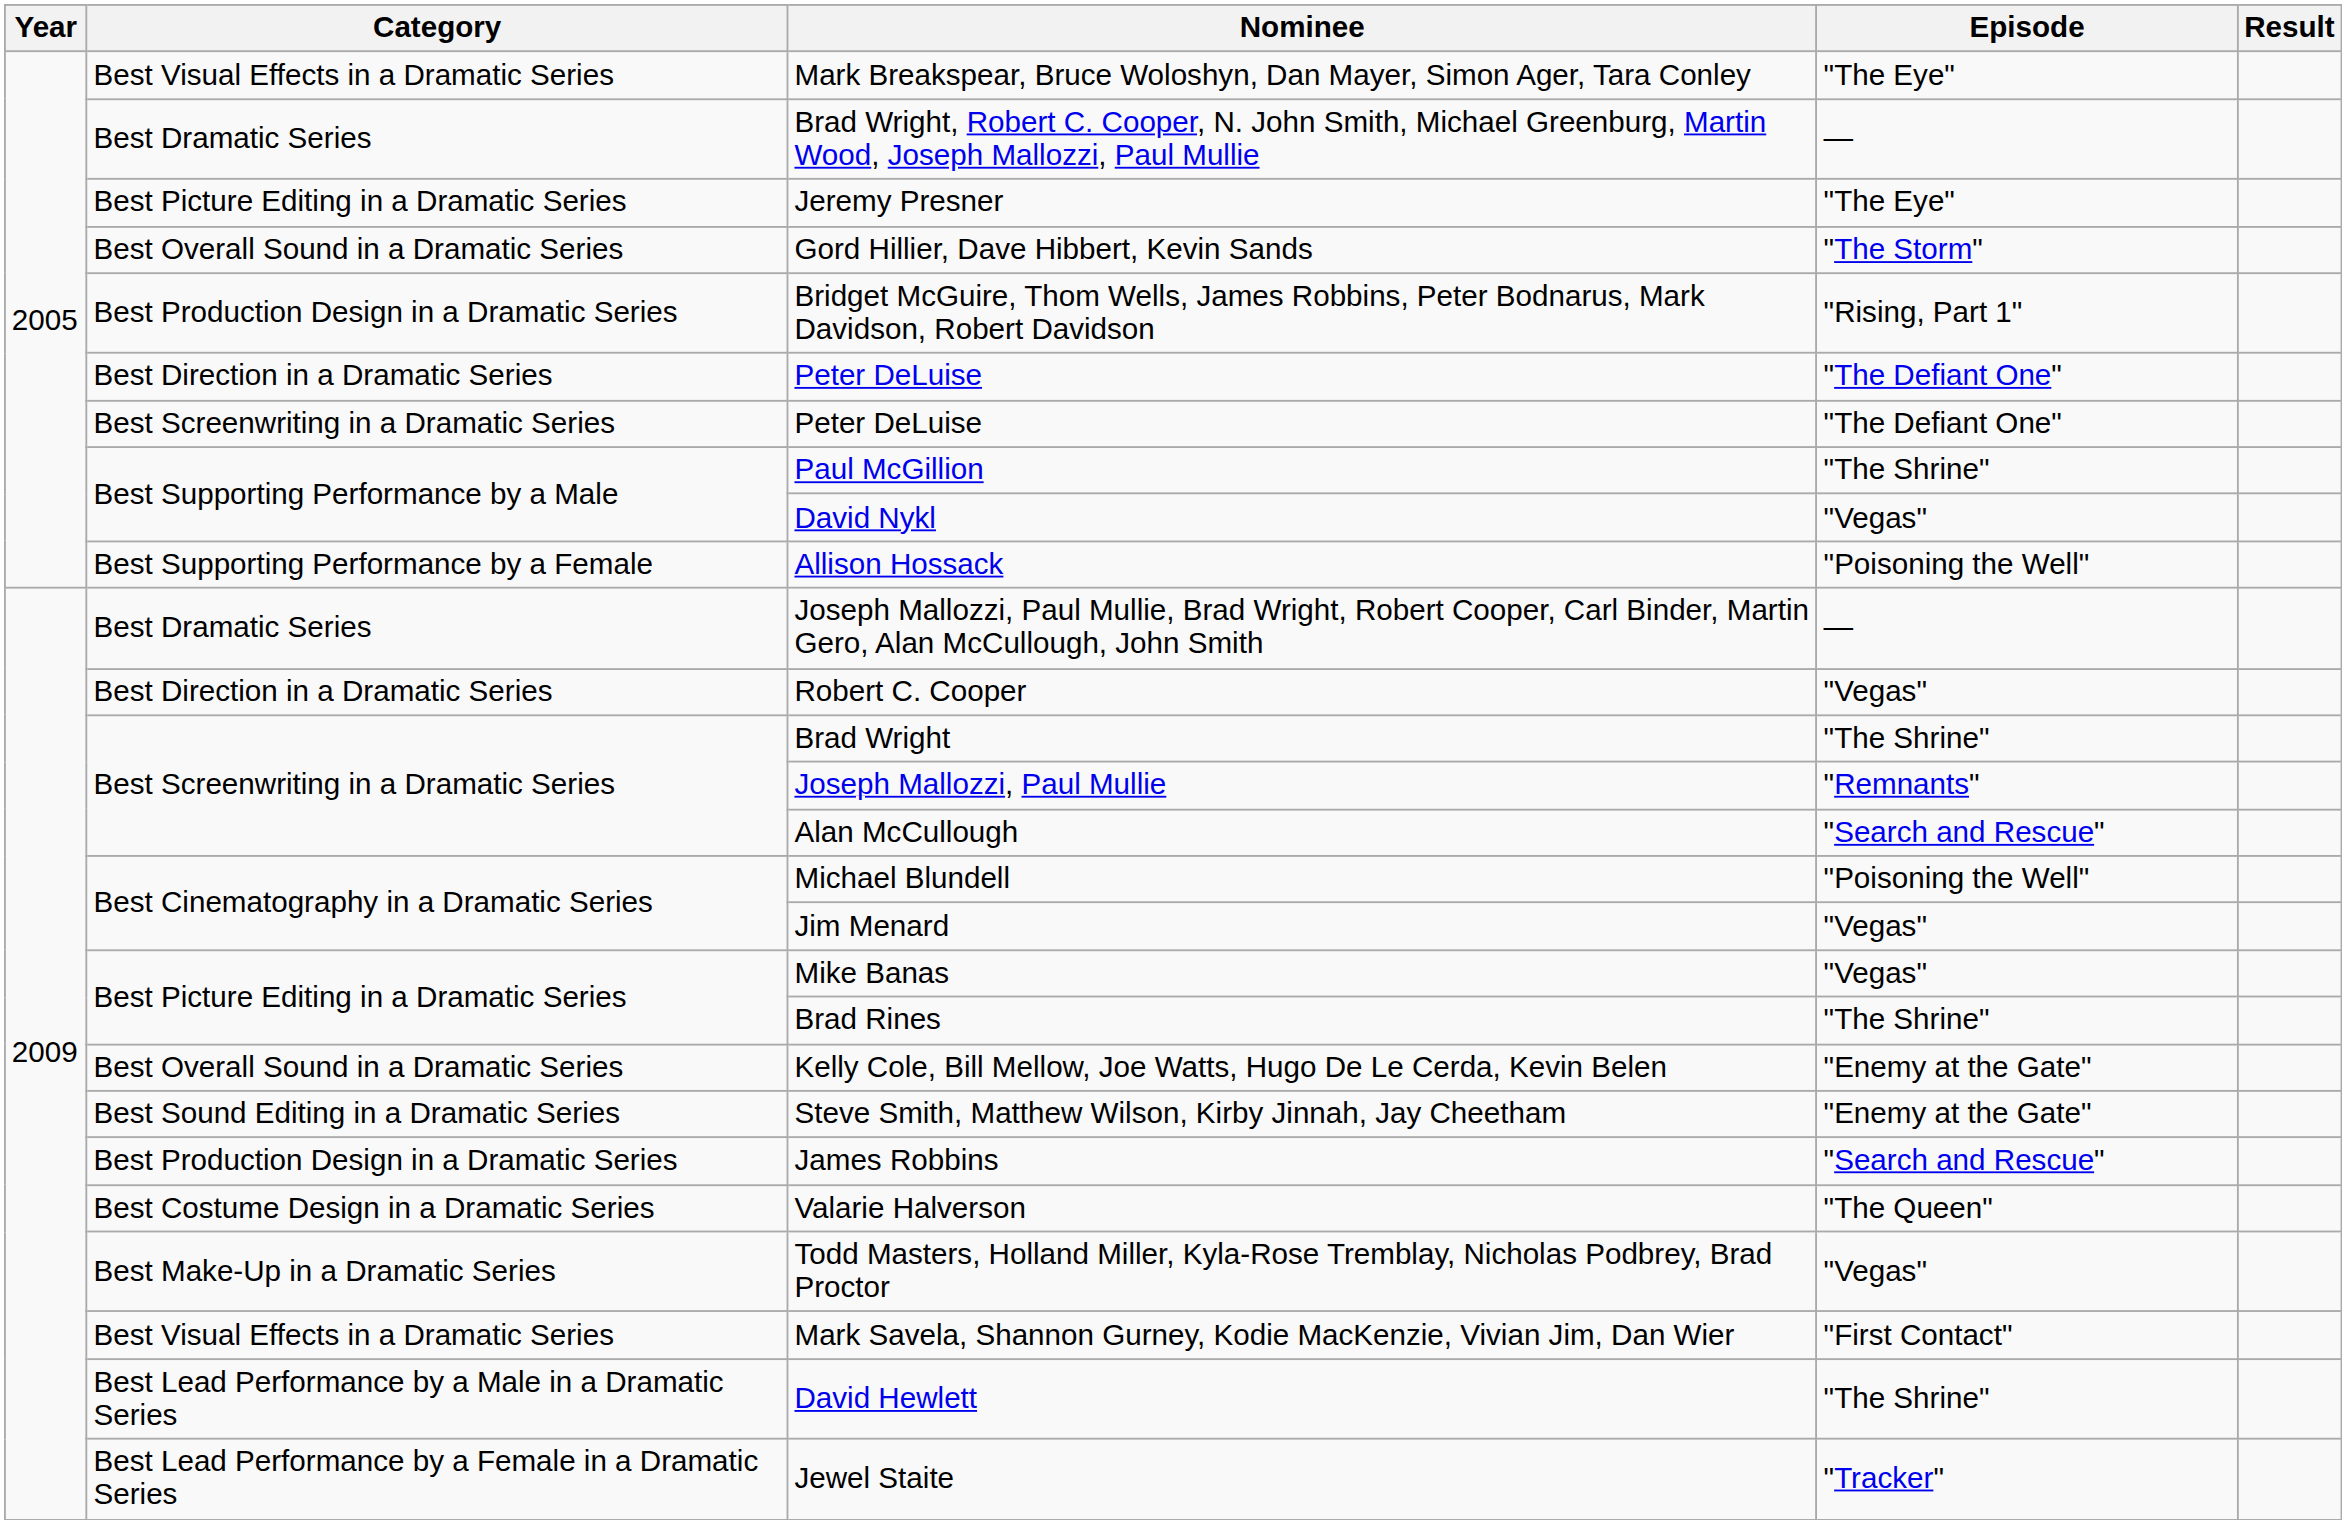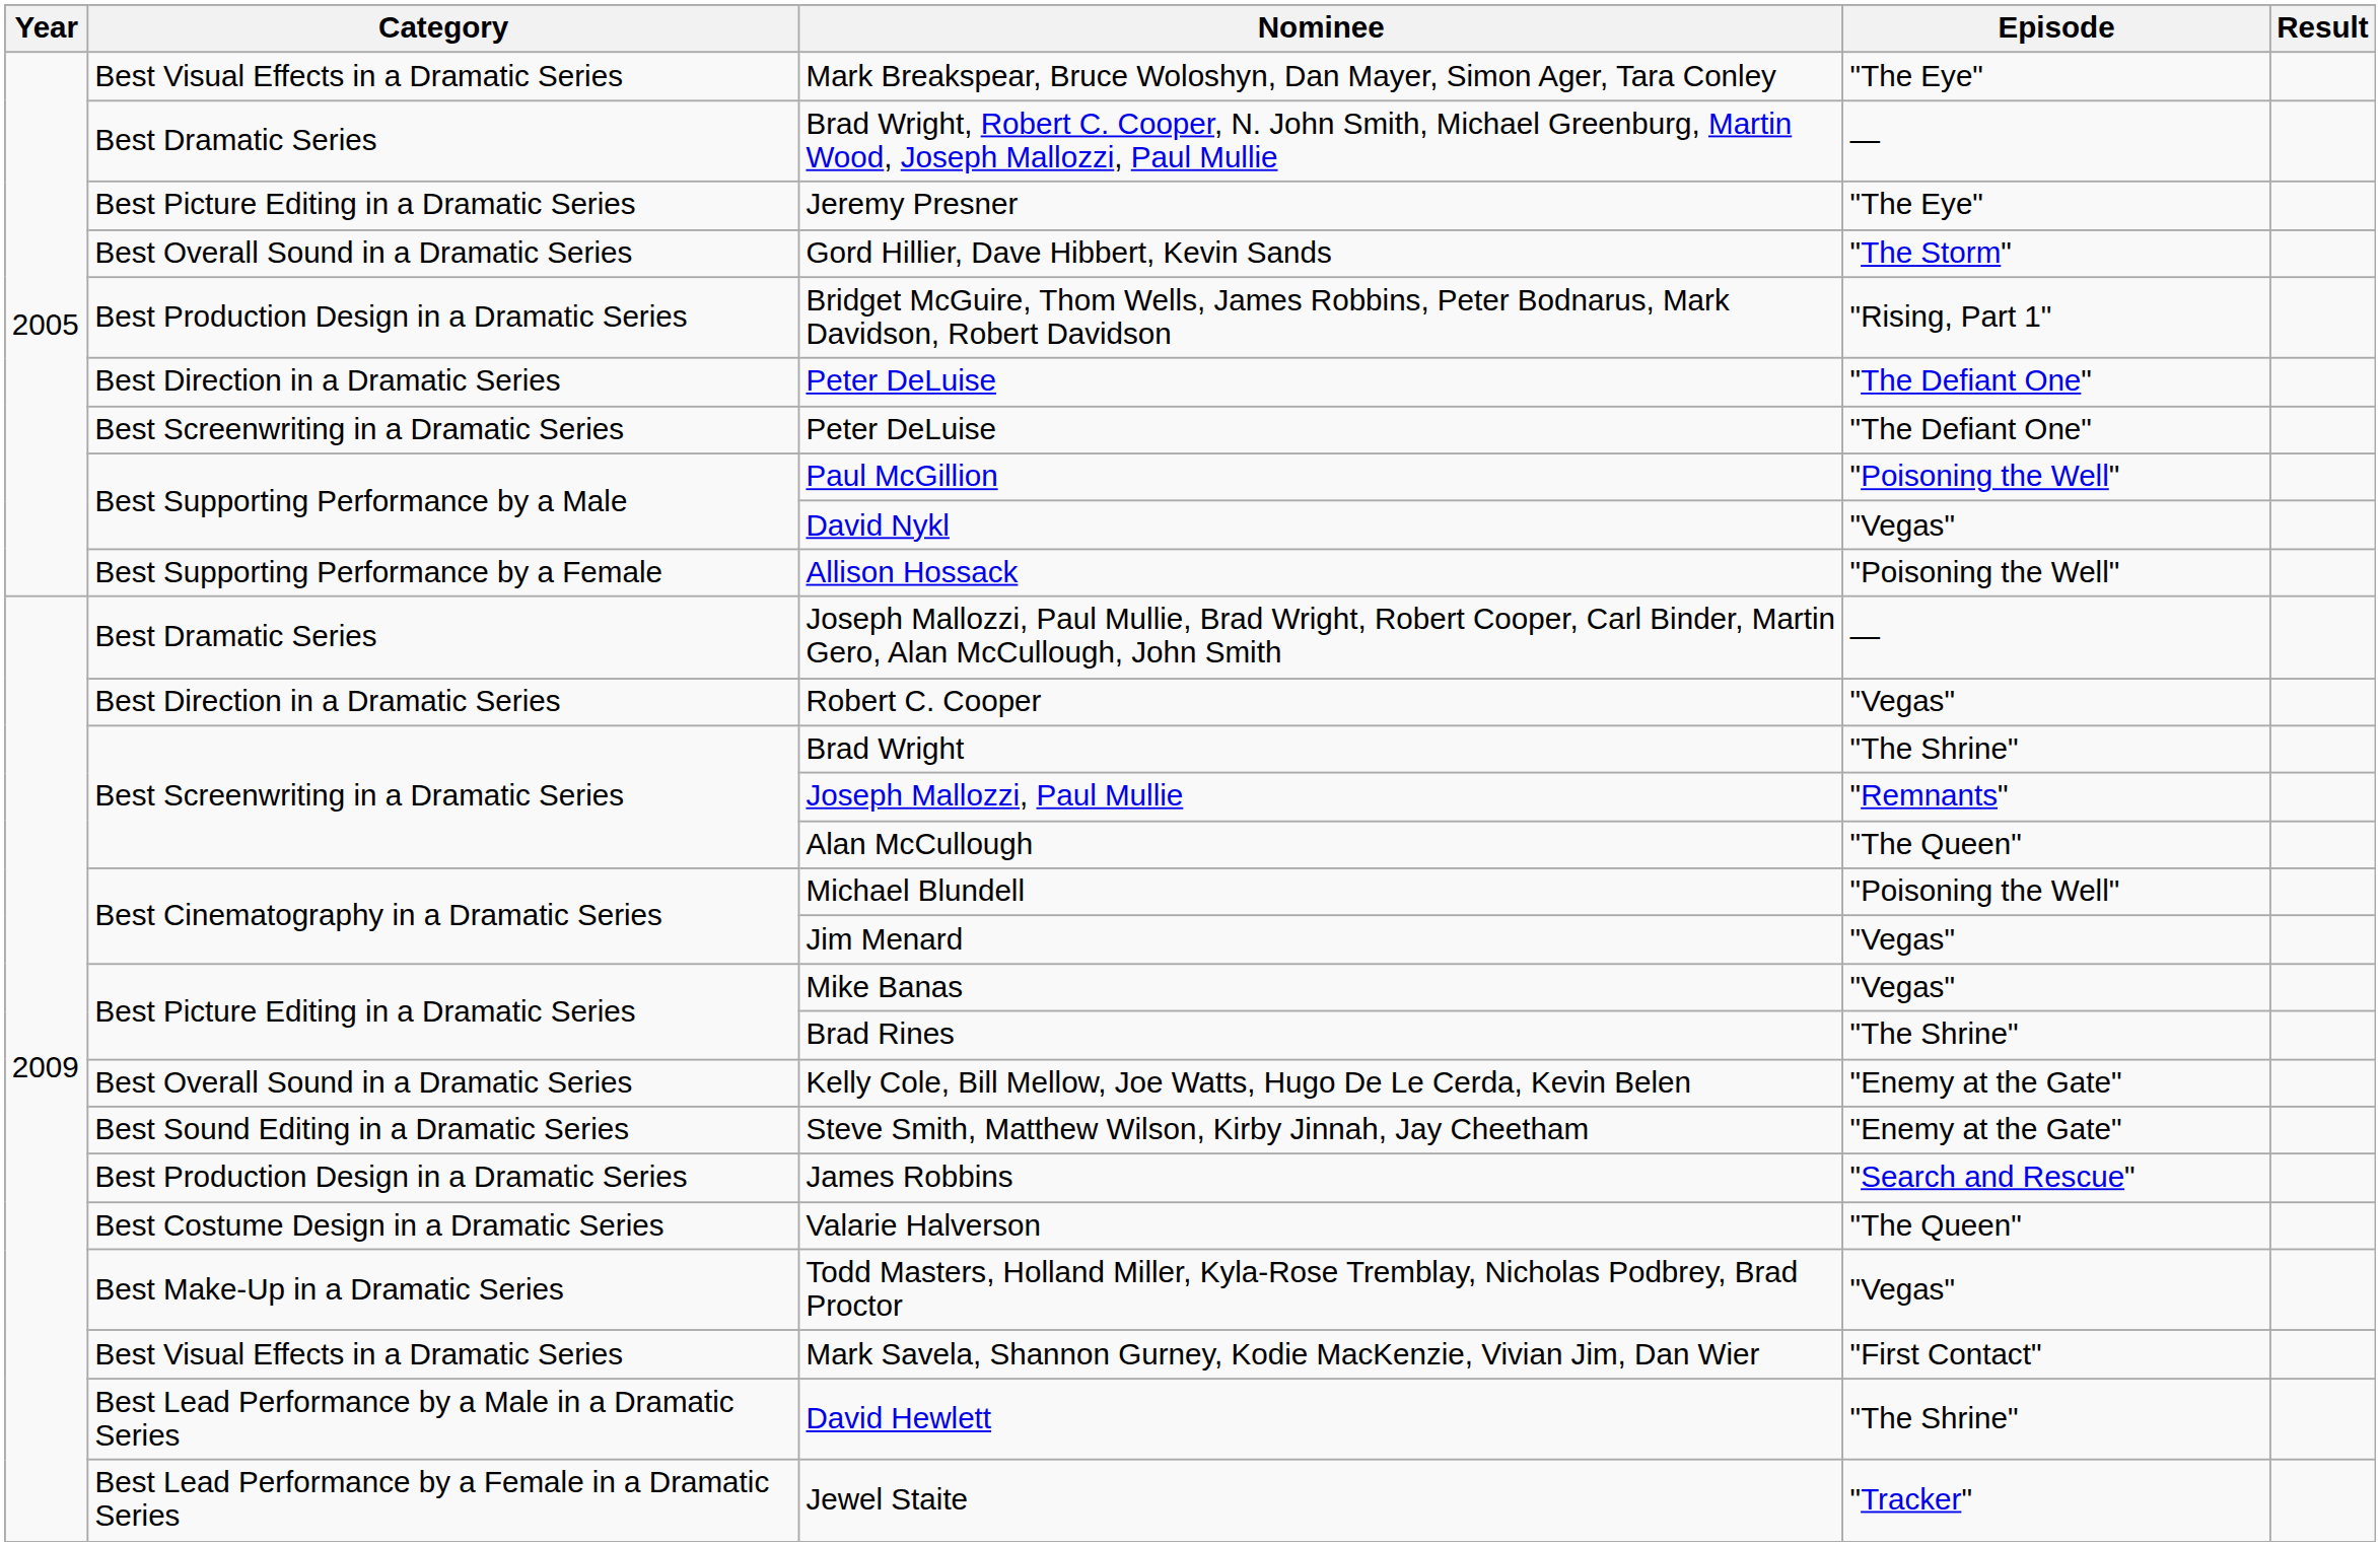Paul McGillion | Episode: "The Shrine" -> "Poisoning the Well"
Alan McCullough | Episode: "Search and Rescue" -> "The Queen"
